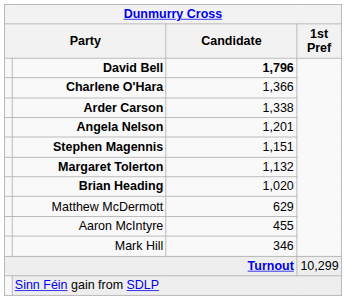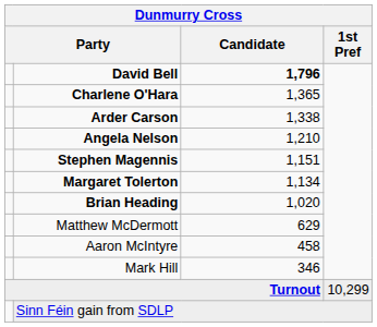Charlene O'Hara | Candidate: 1,366 -> 1,365
Angela Nelson | Candidate: 1,201 -> 1,210
Margaret Tolerton | Candidate: 1,132 -> 1,134
Aaron McIntyre | Candidate: 455 -> 458
